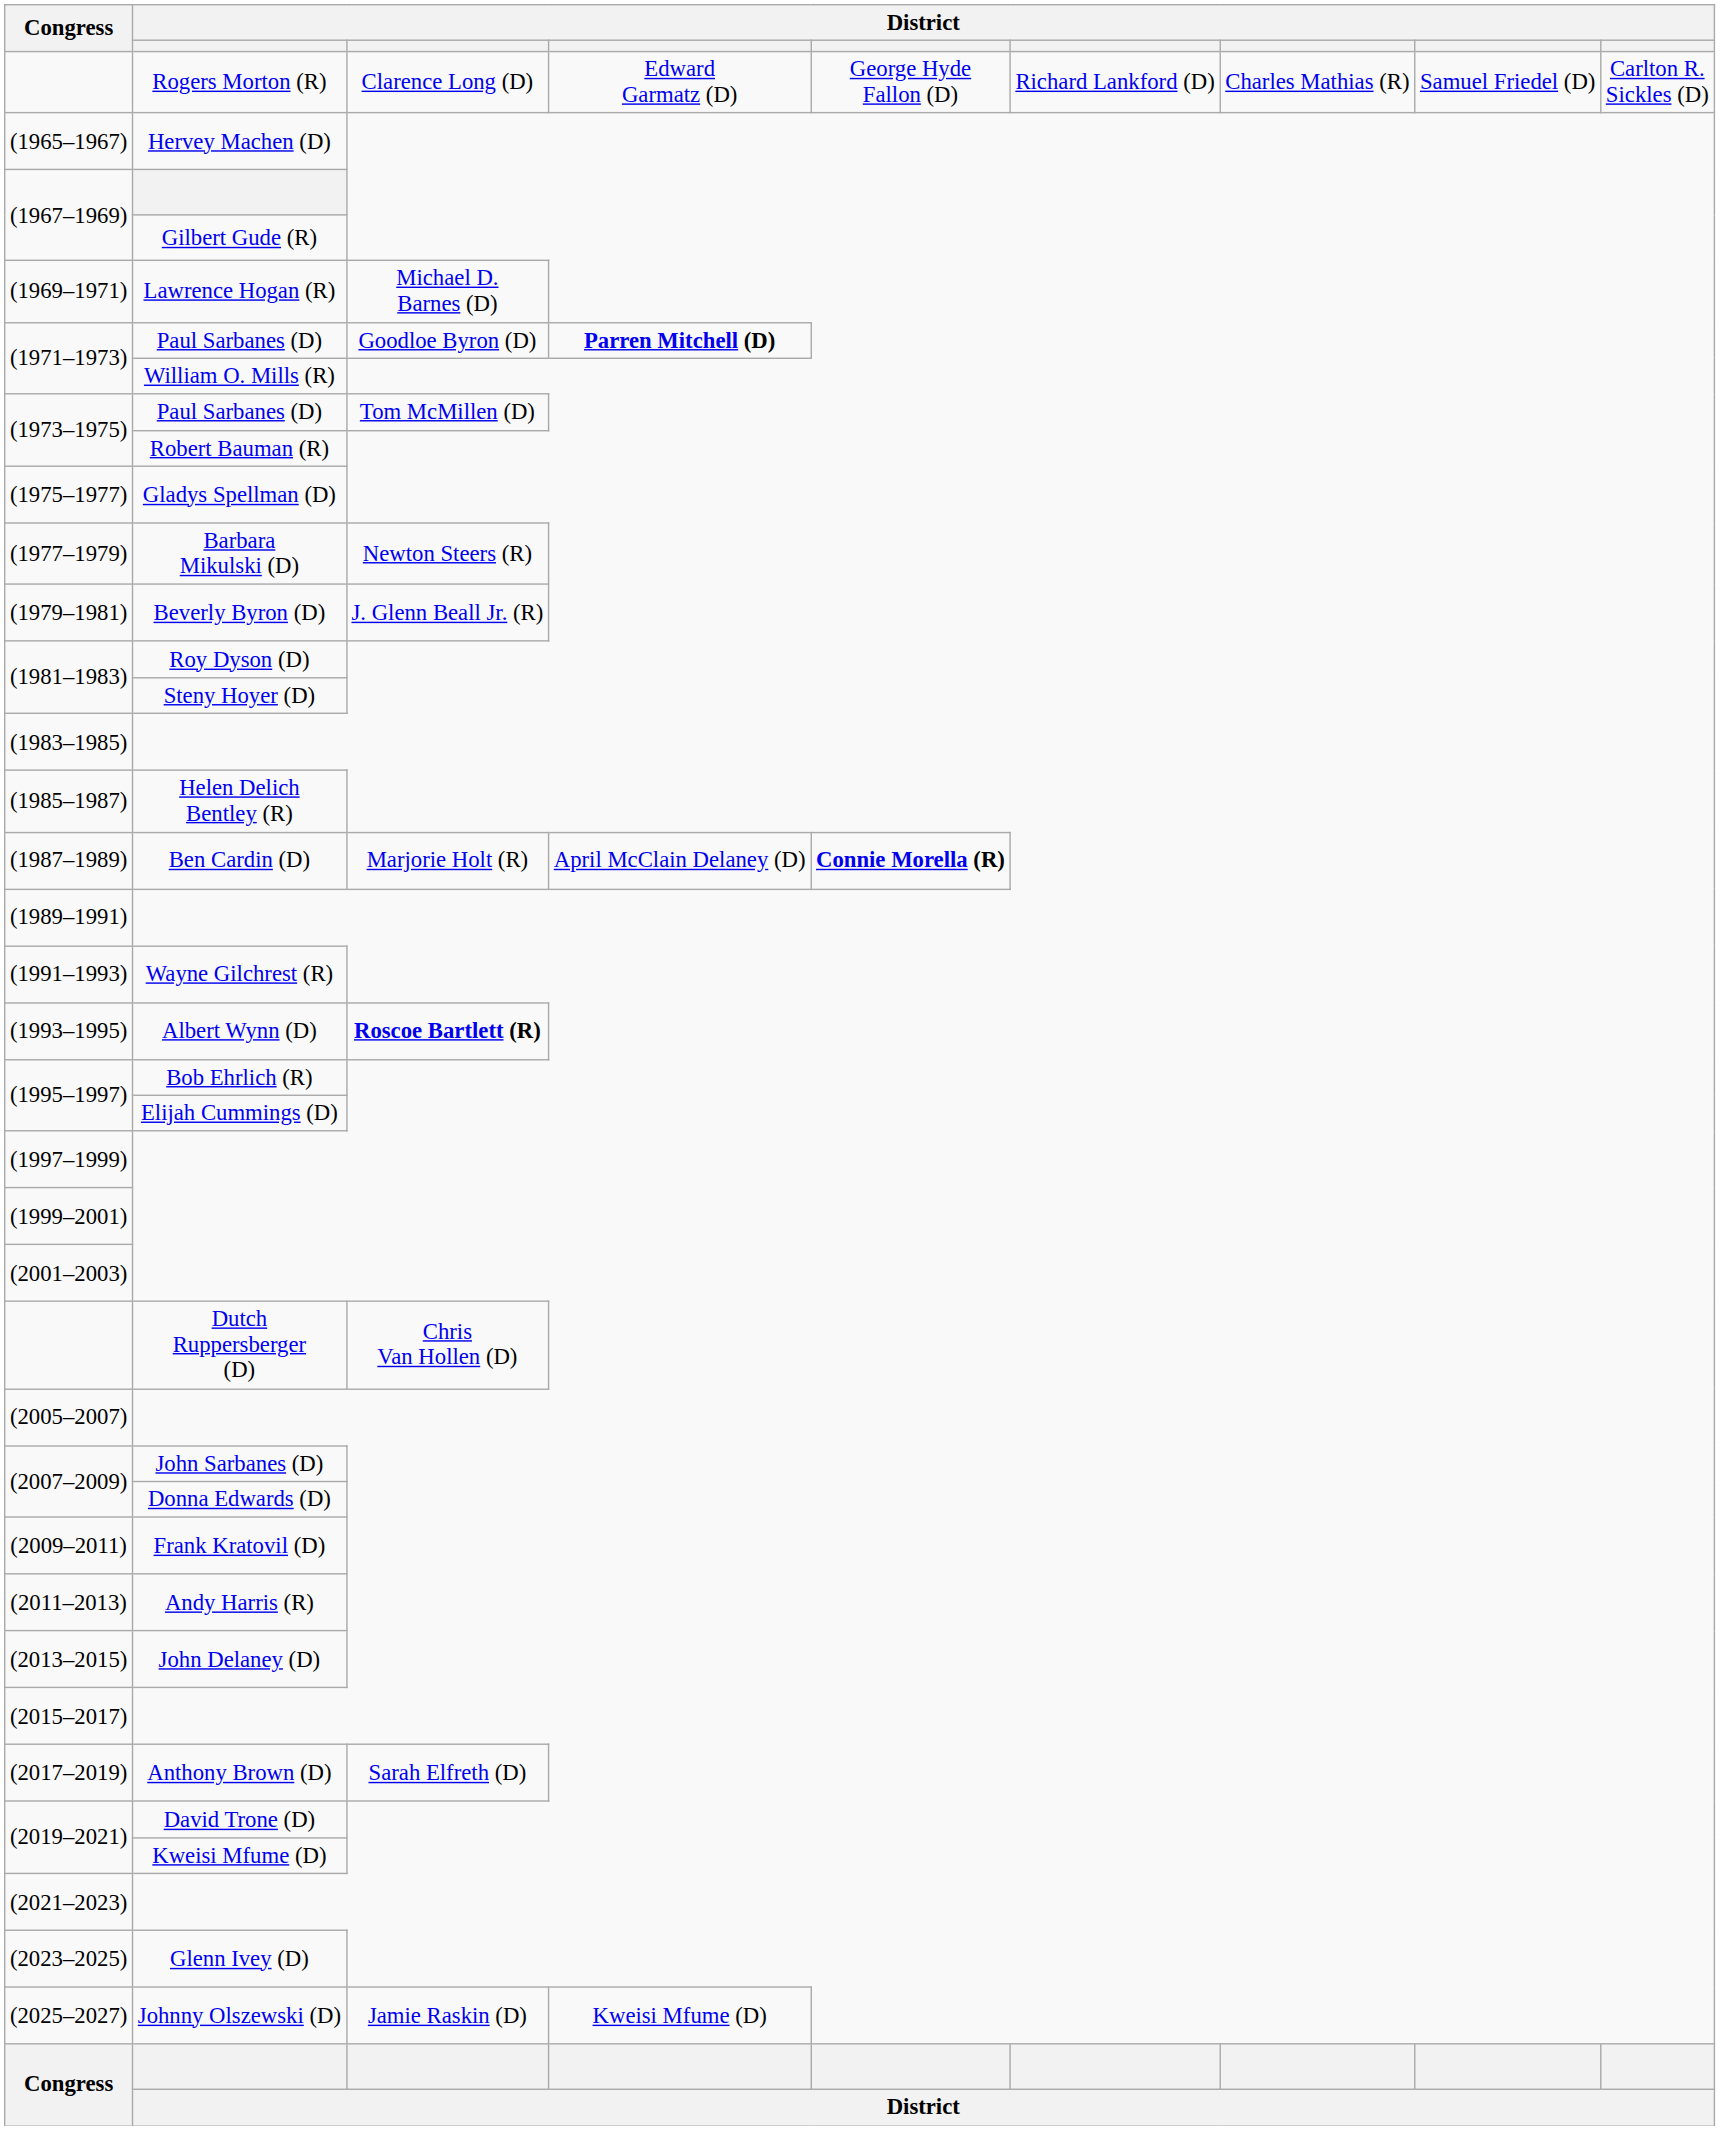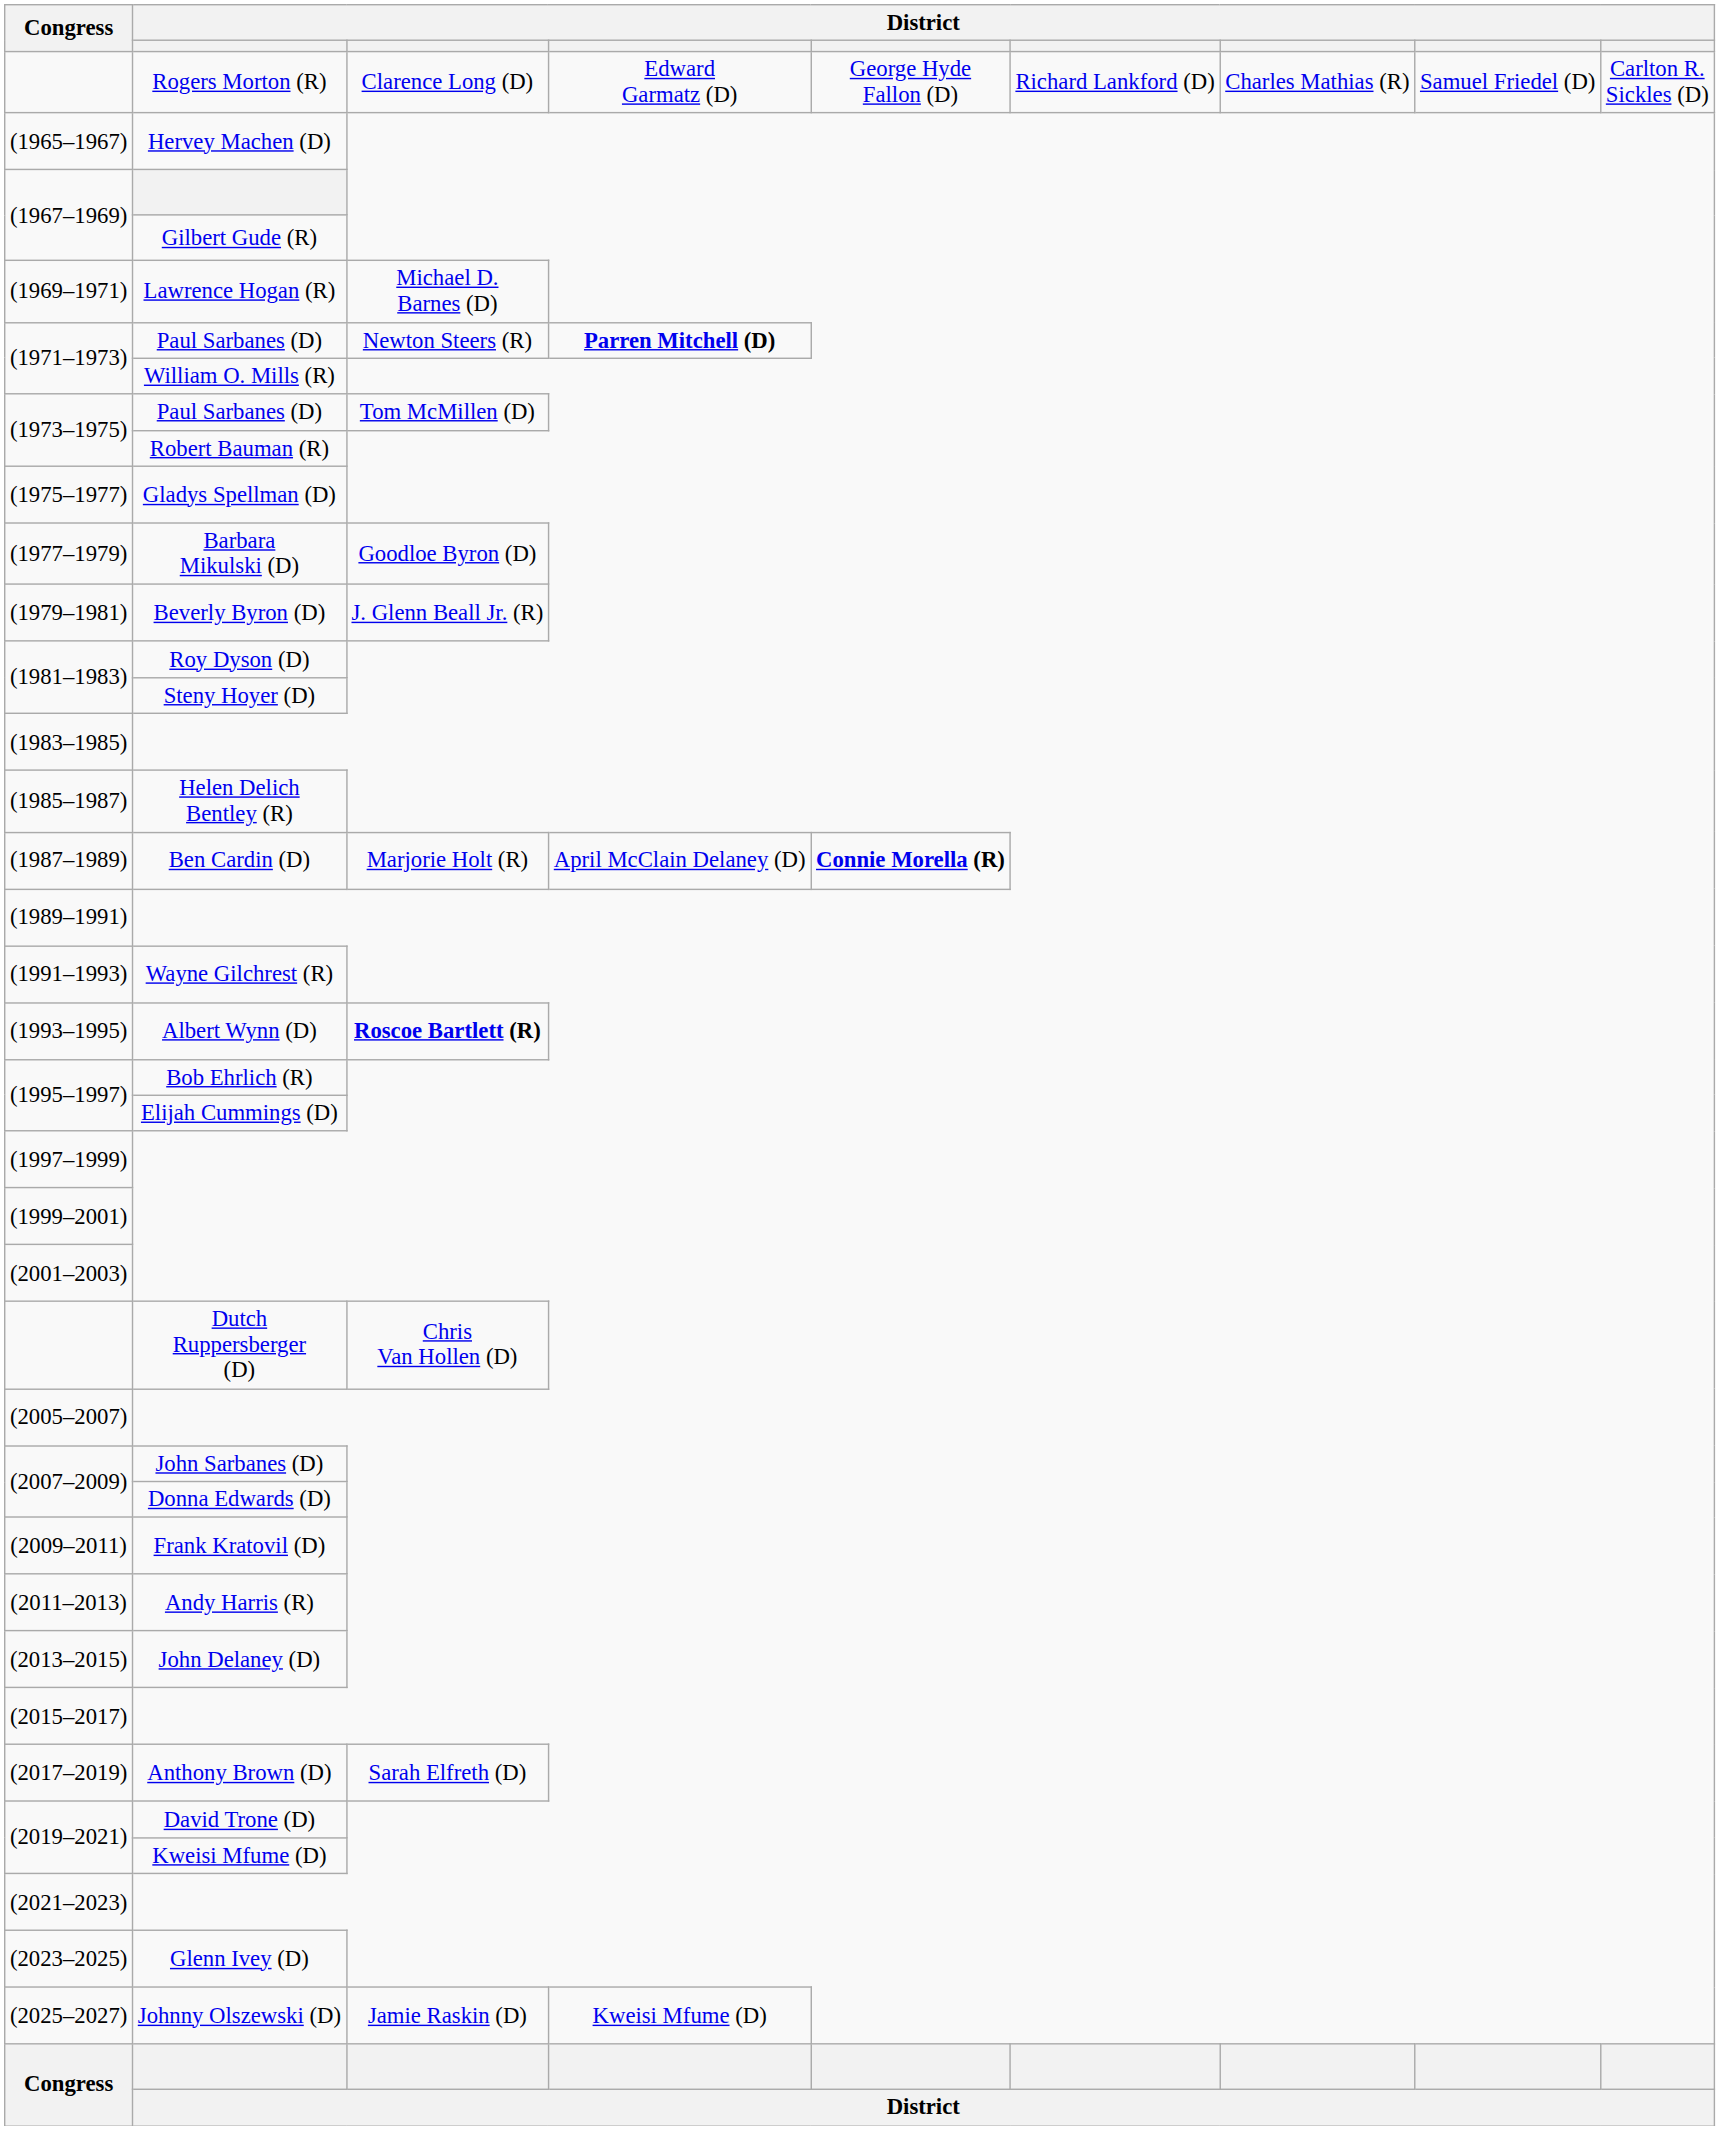(1971–1973) / Paul Sarbanes (D) | column 3: Goodloe Byron (D) -> Newton Steers (R)
(1977–1979) | column 3: Newton Steers (R) -> Goodloe Byron (D)
